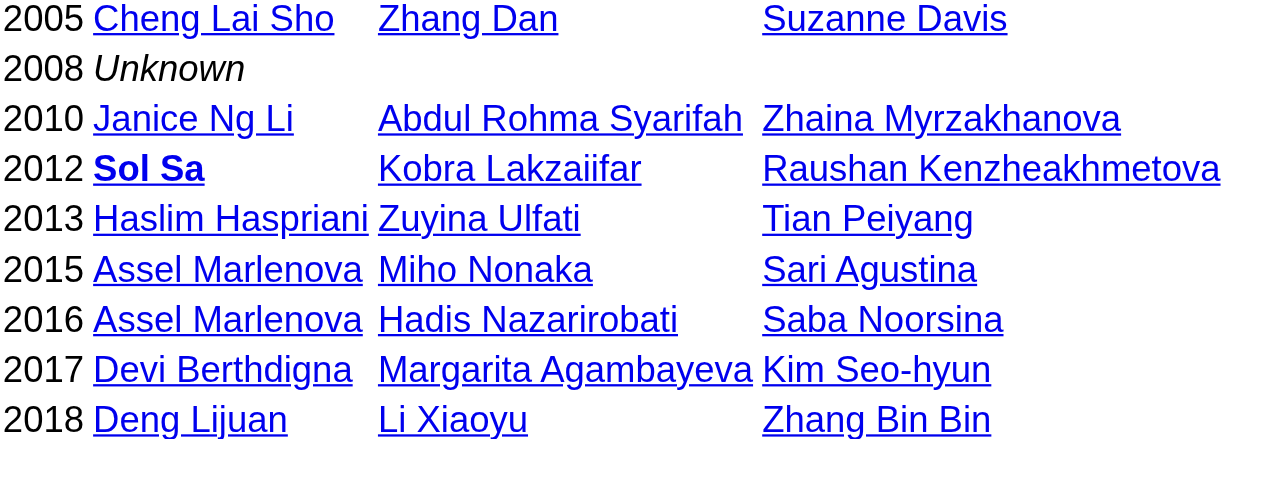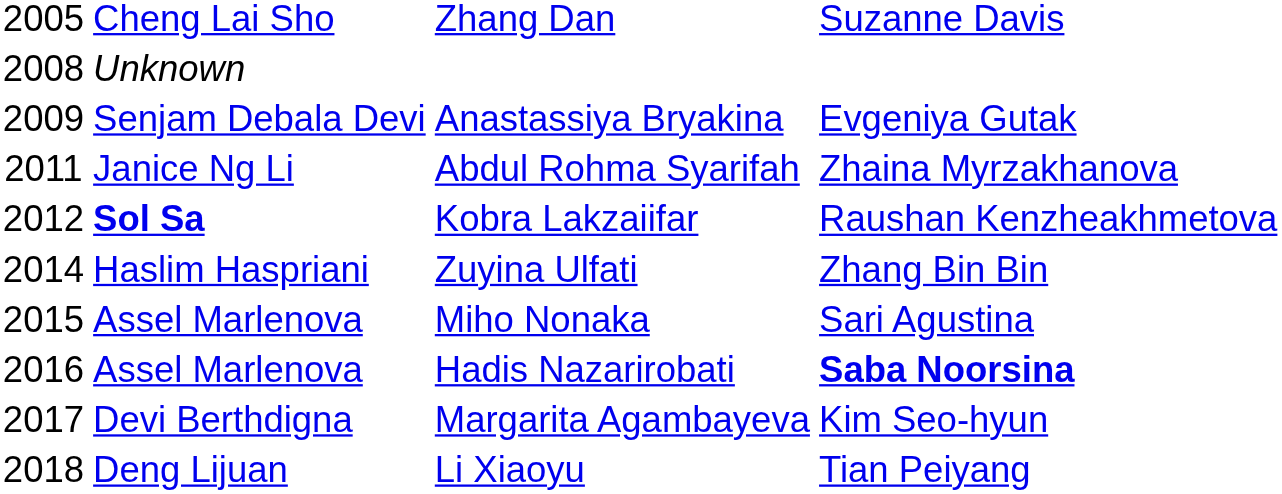+ row: 2009 | Senjam Debala Devi | Anastassiya Bryakina | Evgeniya Gutak
Abdul Rohma Syarifah | column 1: 2010 -> 2011
Zuyina Ulfati | column 1: 2013 -> 2014
Zuyina Ulfati | column 4: Tian Peiyang -> Zhang Bin Bin
Hadis Nazarirobati | column 4: normal -> bold
Li Xiaoyu | column 4: Zhang Bin Bin -> Tian Peiyang
